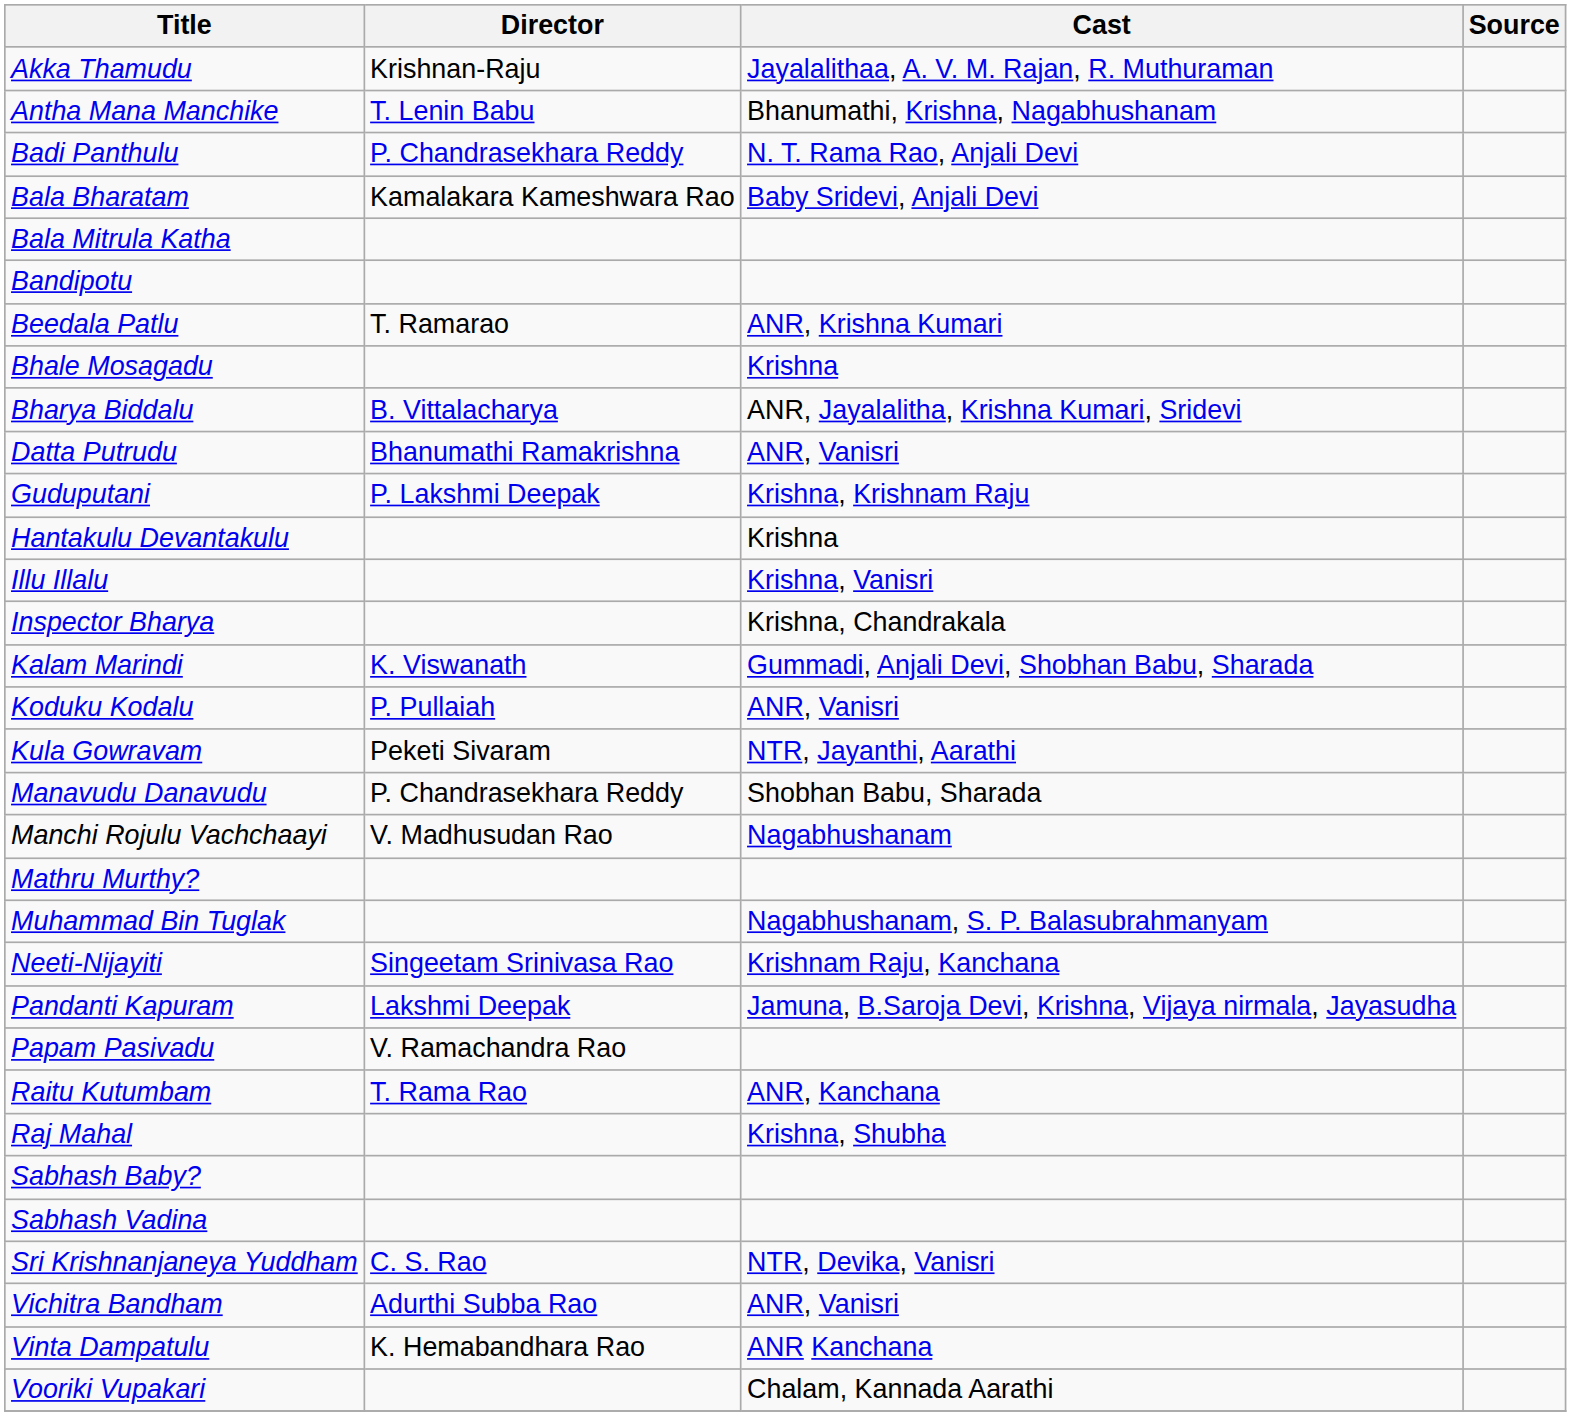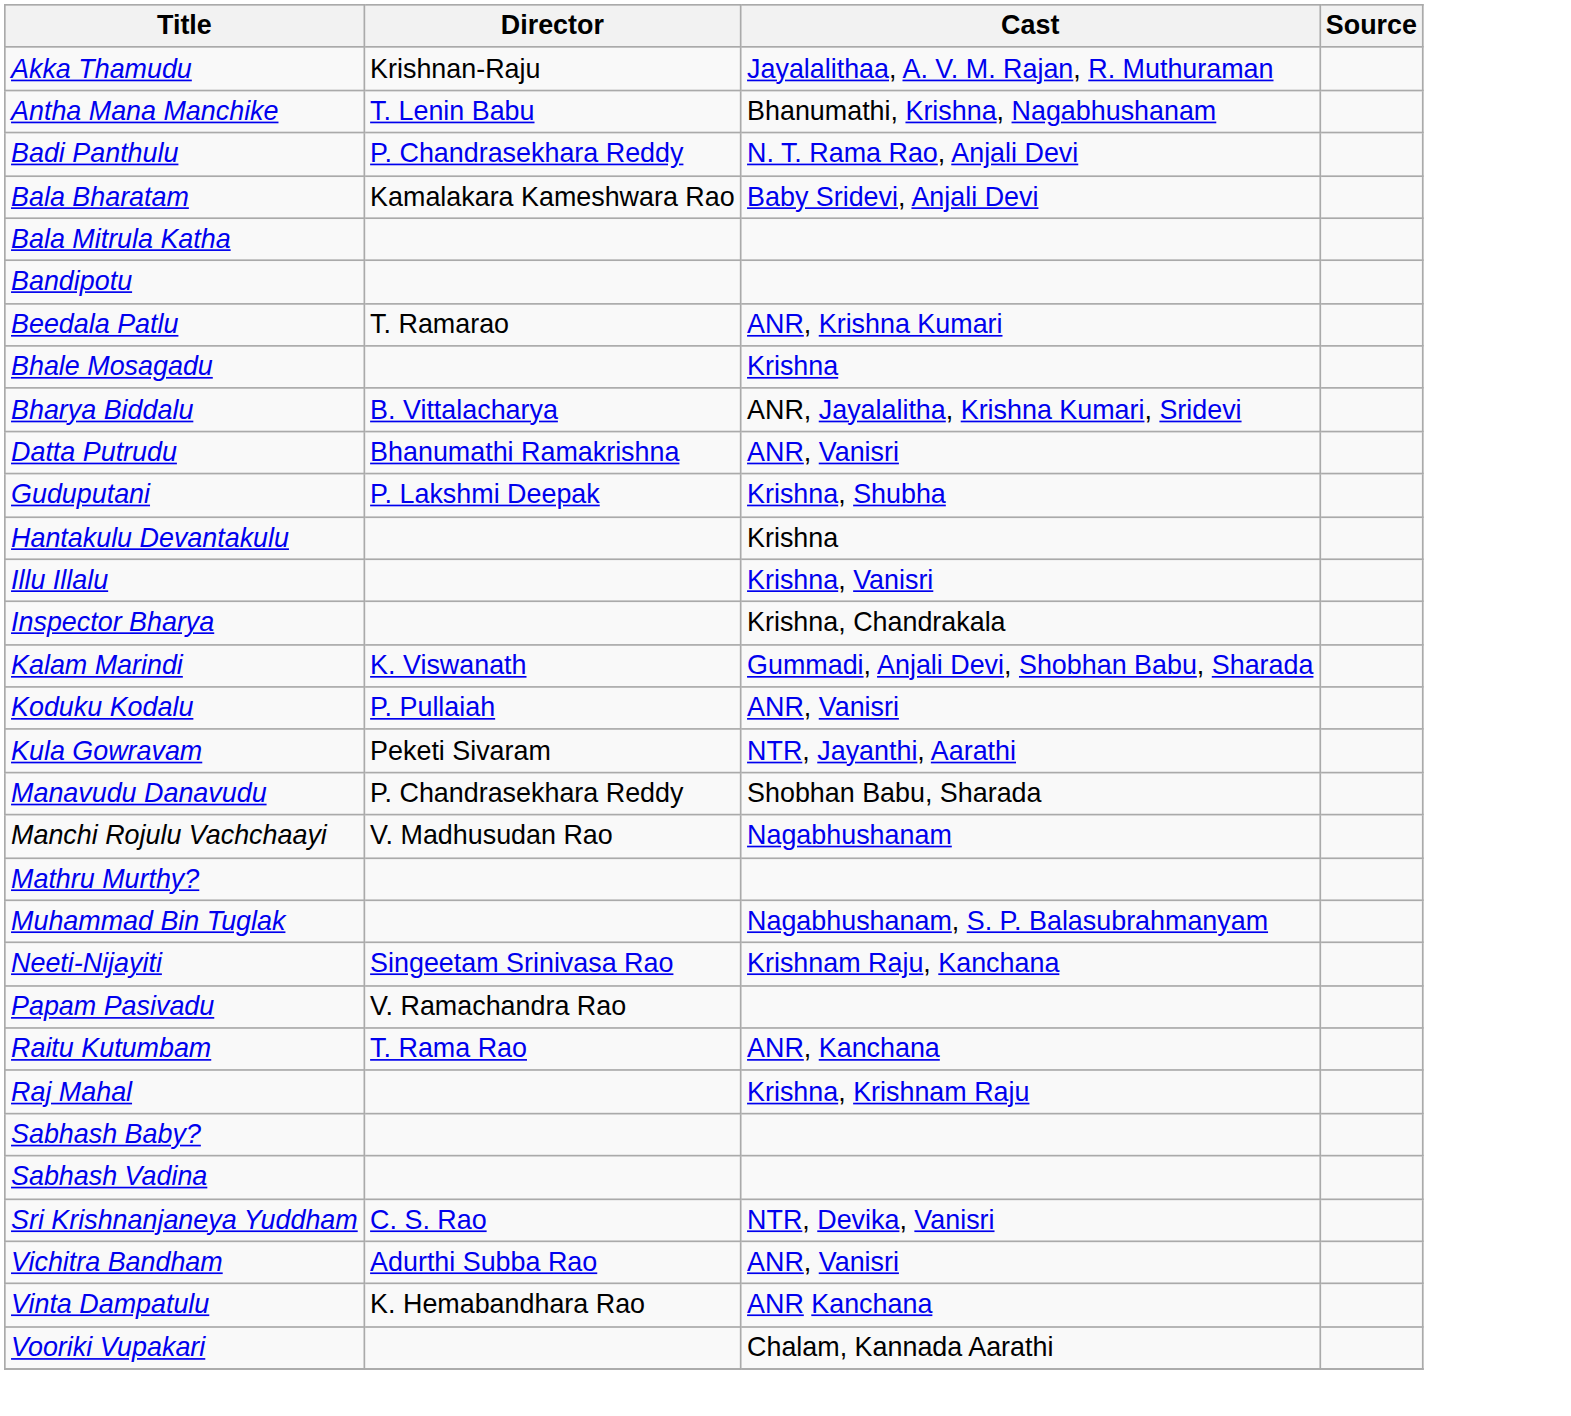Guduputani | Cast: Krishna, Krishnam Raju -> Krishna, Shubha
- row: Pandanti Kapuram | Lakshmi Deepak | Jamuna, B.Saroja Devi, Krishna, Vijaya nirmala, Jayasudha
Raj Mahal | Cast: Krishna, Shubha -> Krishna, Krishnam Raju
